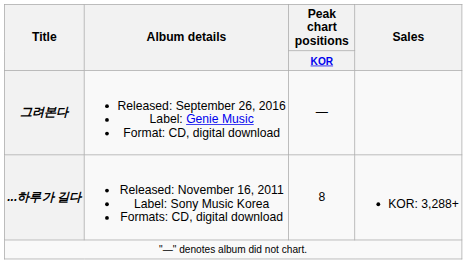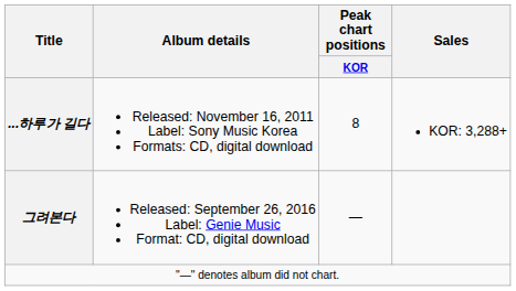rows swapped: ...하루가 길다 <-> 그려본다
